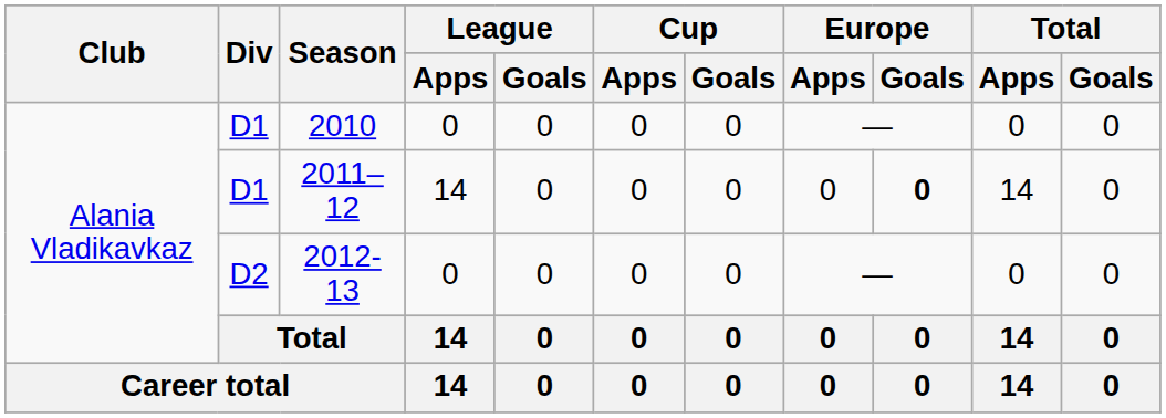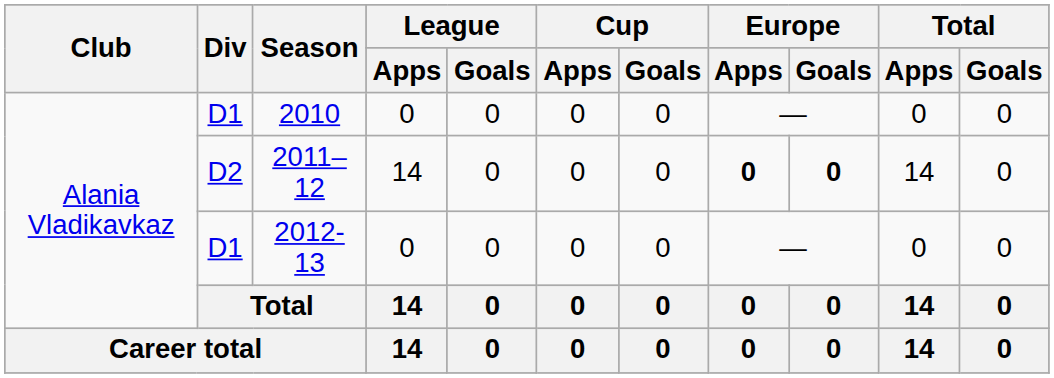2011–12 | Div: D1 -> D2
2011–12 | Europe / Apps: normal -> bold
2012-13 | Div: D2 -> D1
